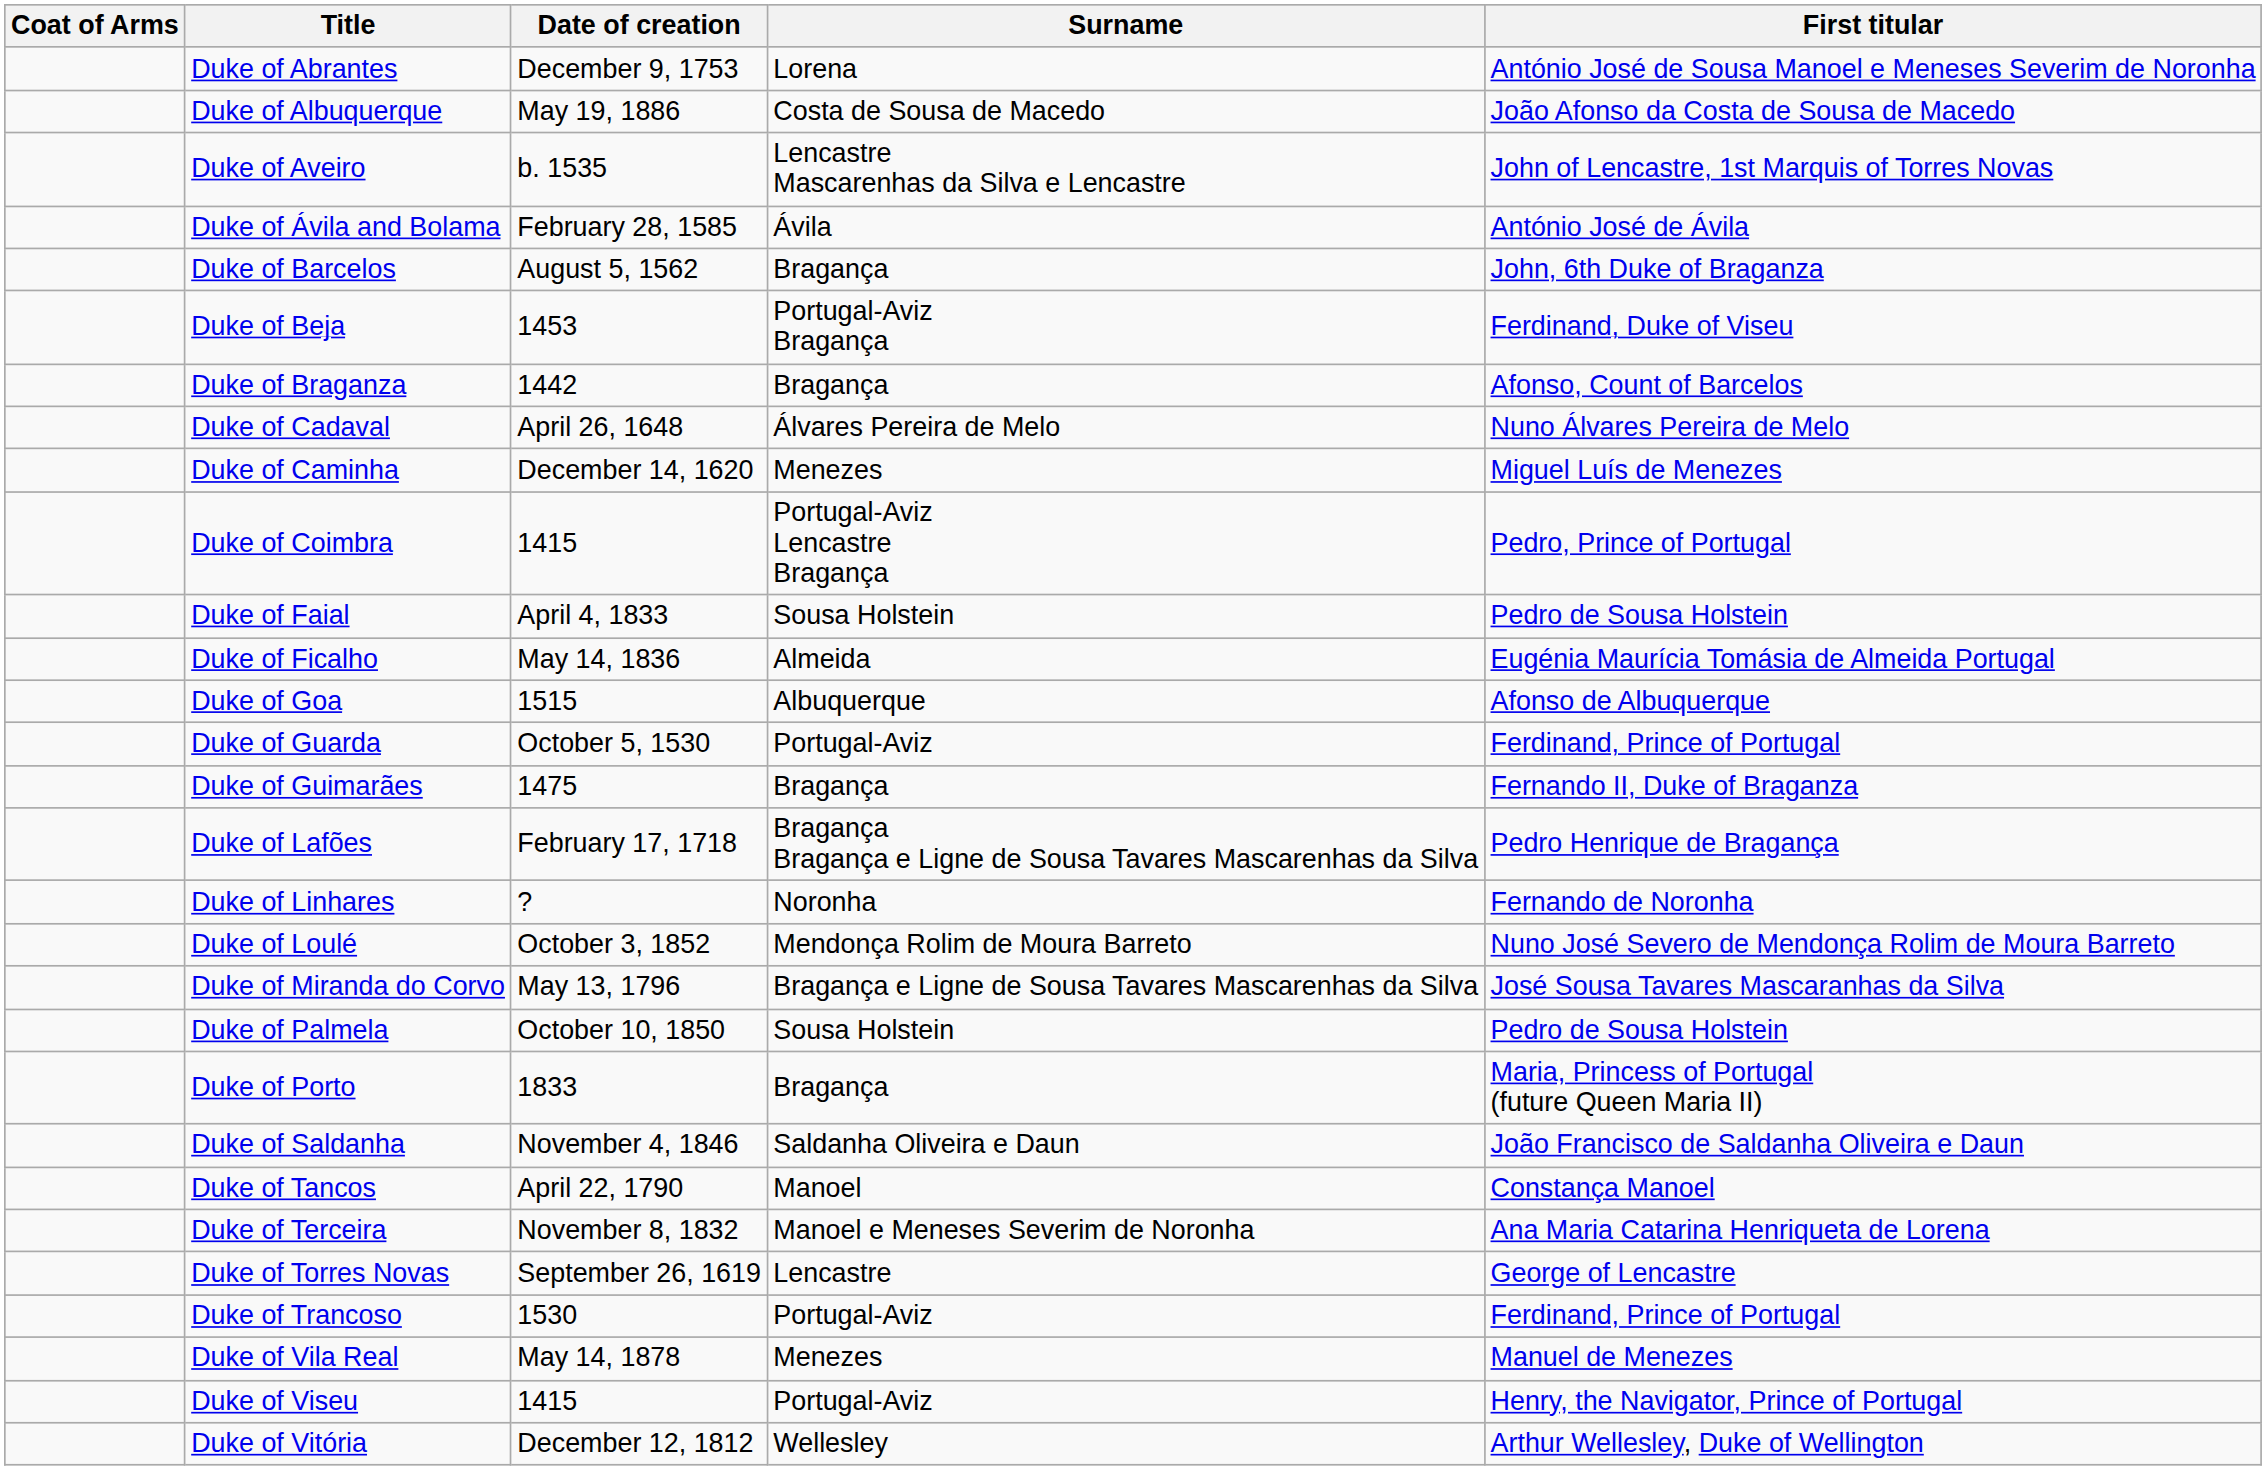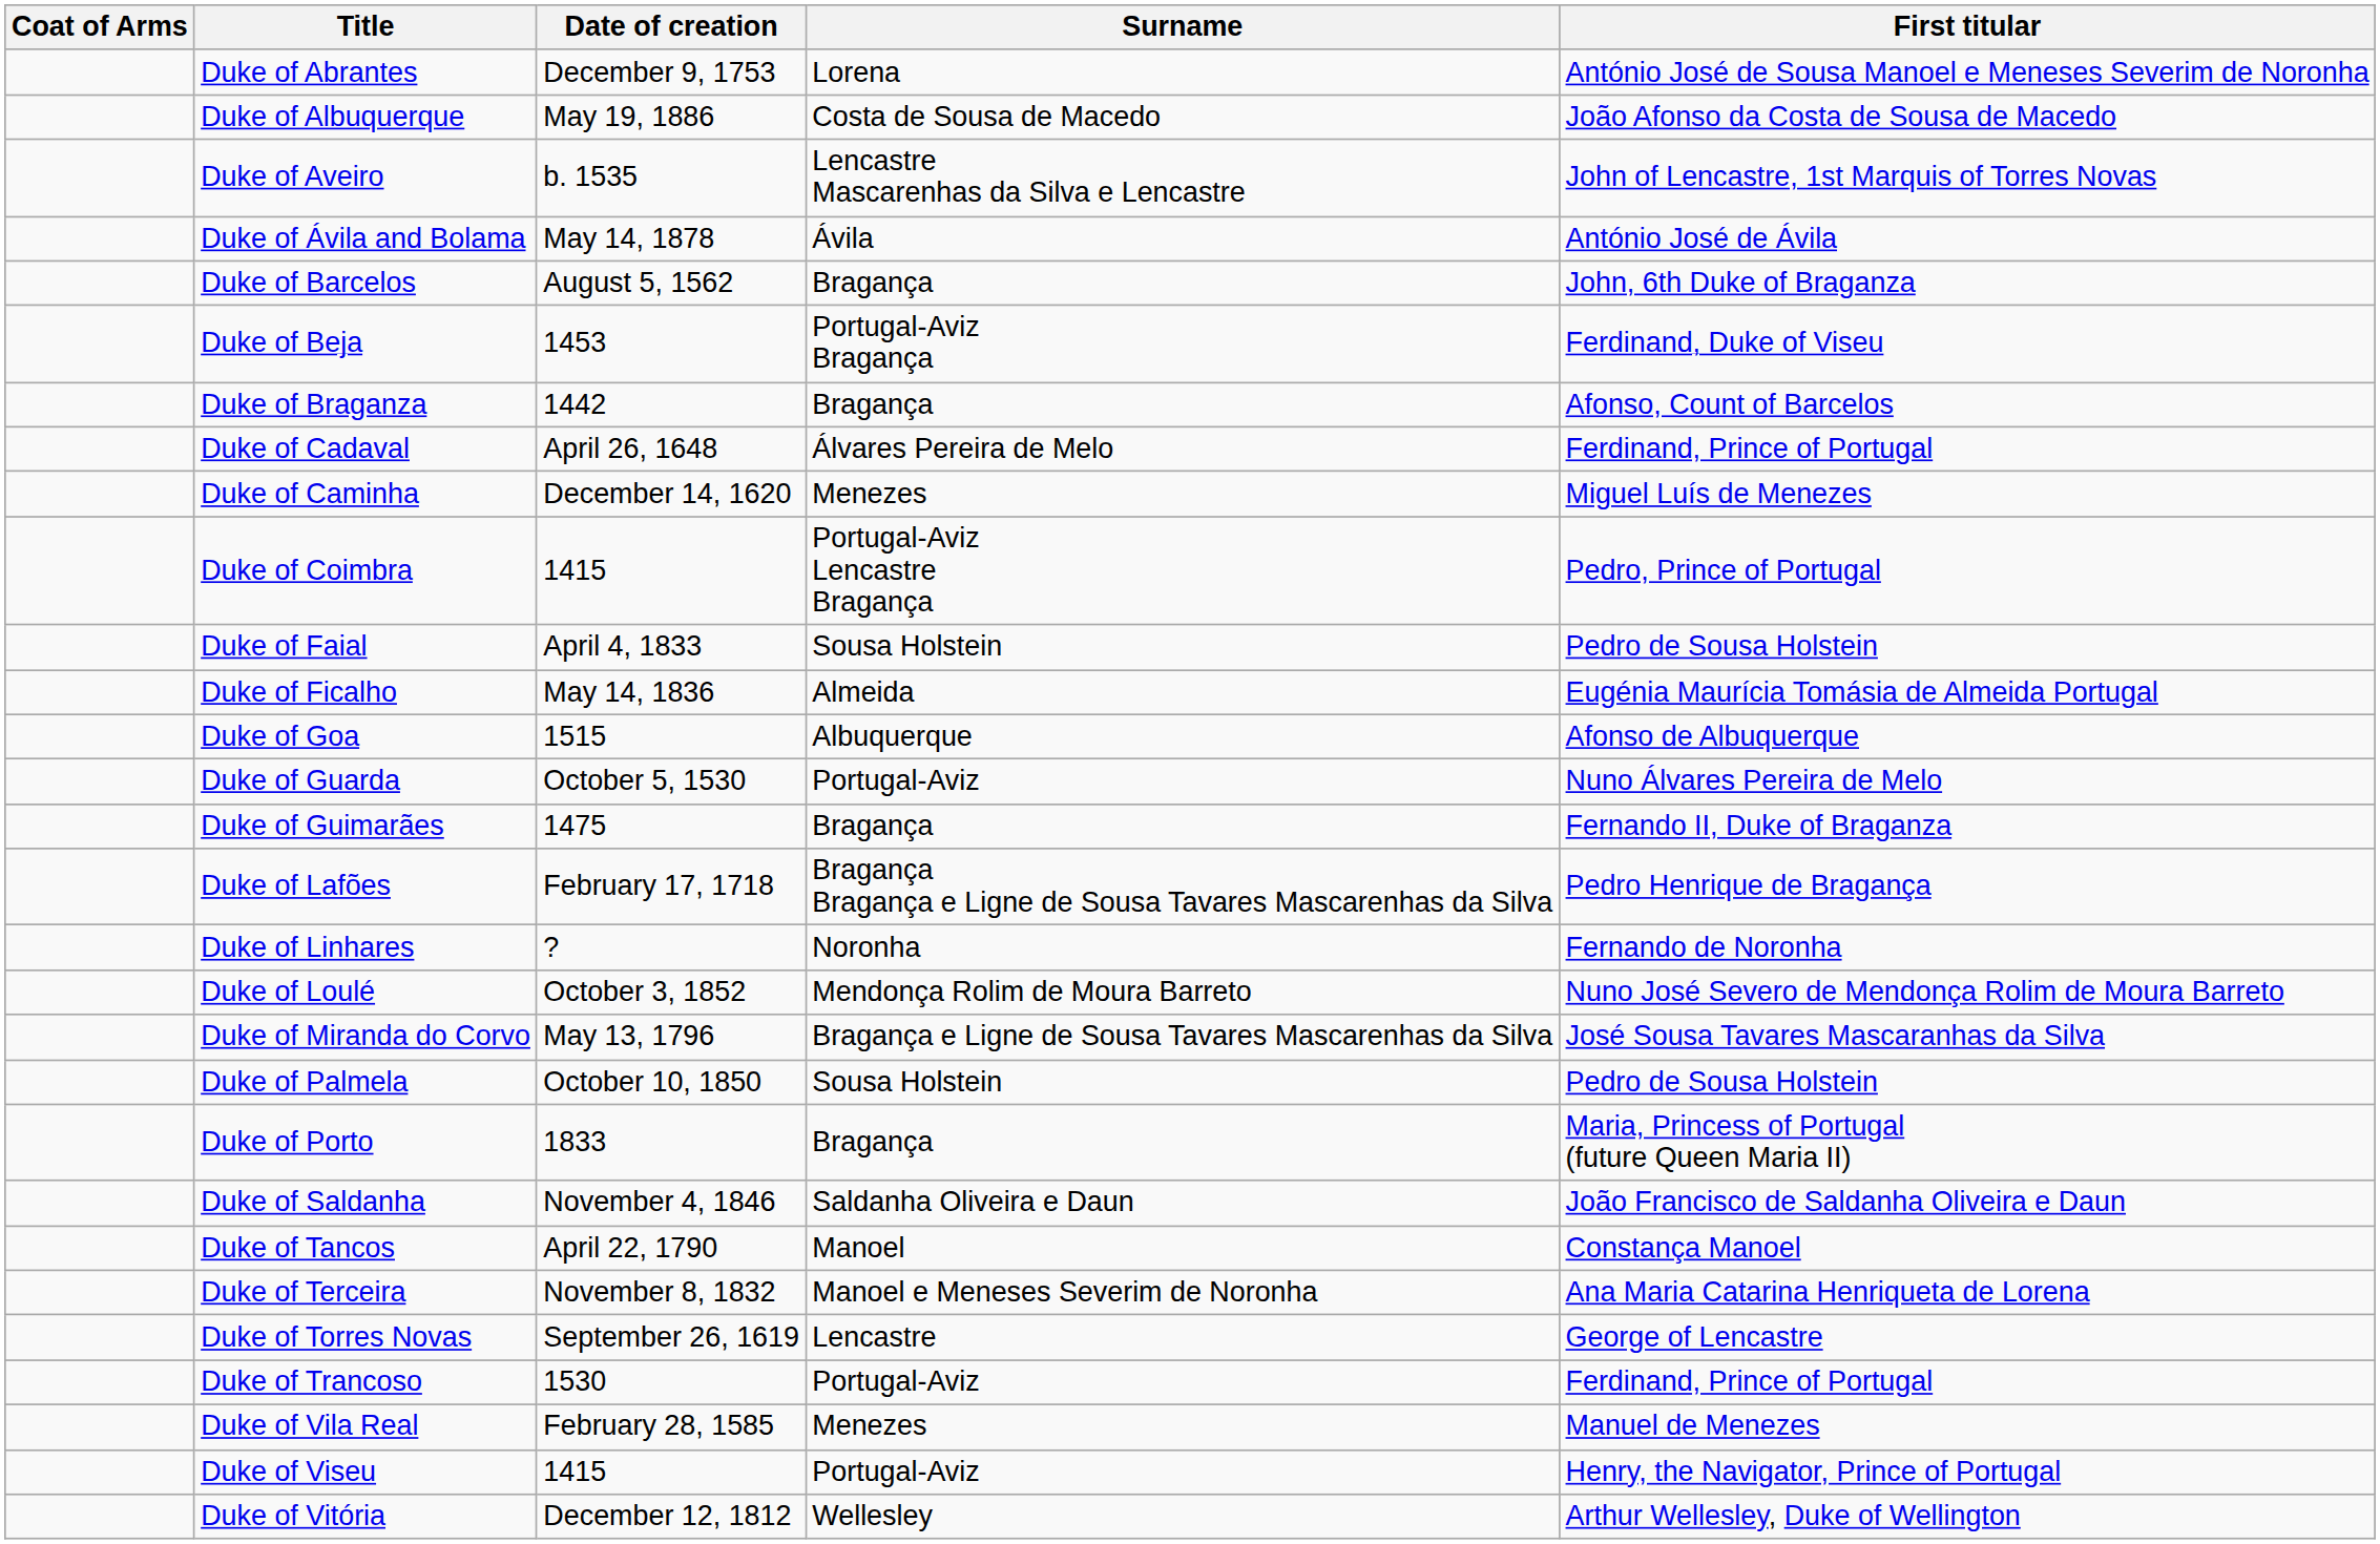Duke of Ávila and Bolama | Date of creation: February 28, 1585 -> May 14, 1878
Duke of Cadaval | First titular: Nuno Álvares Pereira de Melo -> Ferdinand, Prince of Portugal
Duke of Guarda | First titular: Ferdinand, Prince of Portugal -> Nuno Álvares Pereira de Melo
Duke of Vila Real | Date of creation: May 14, 1878 -> February 28, 1585
